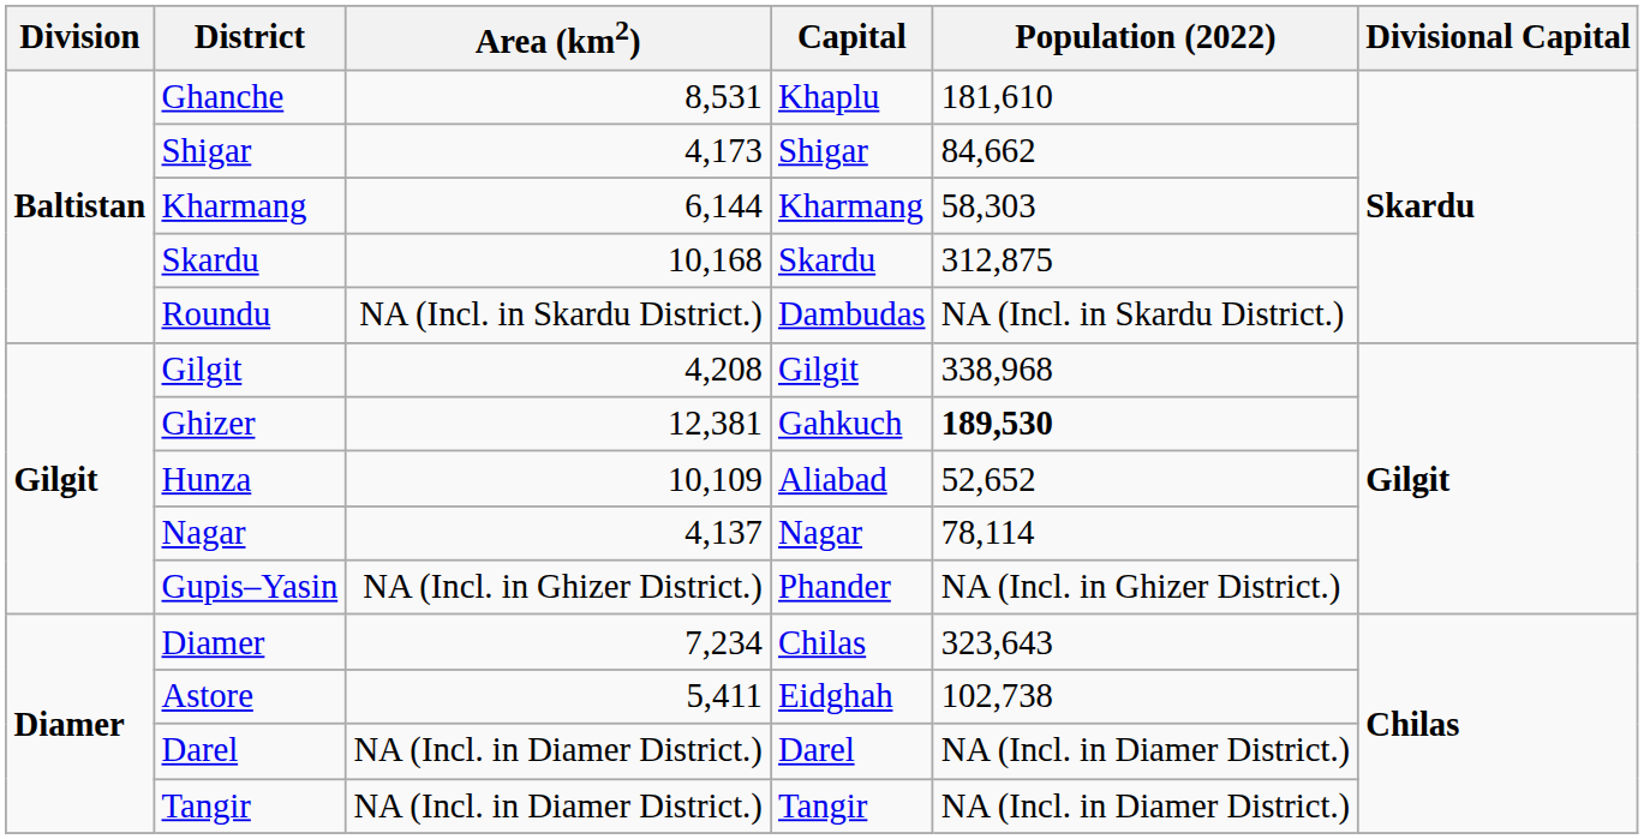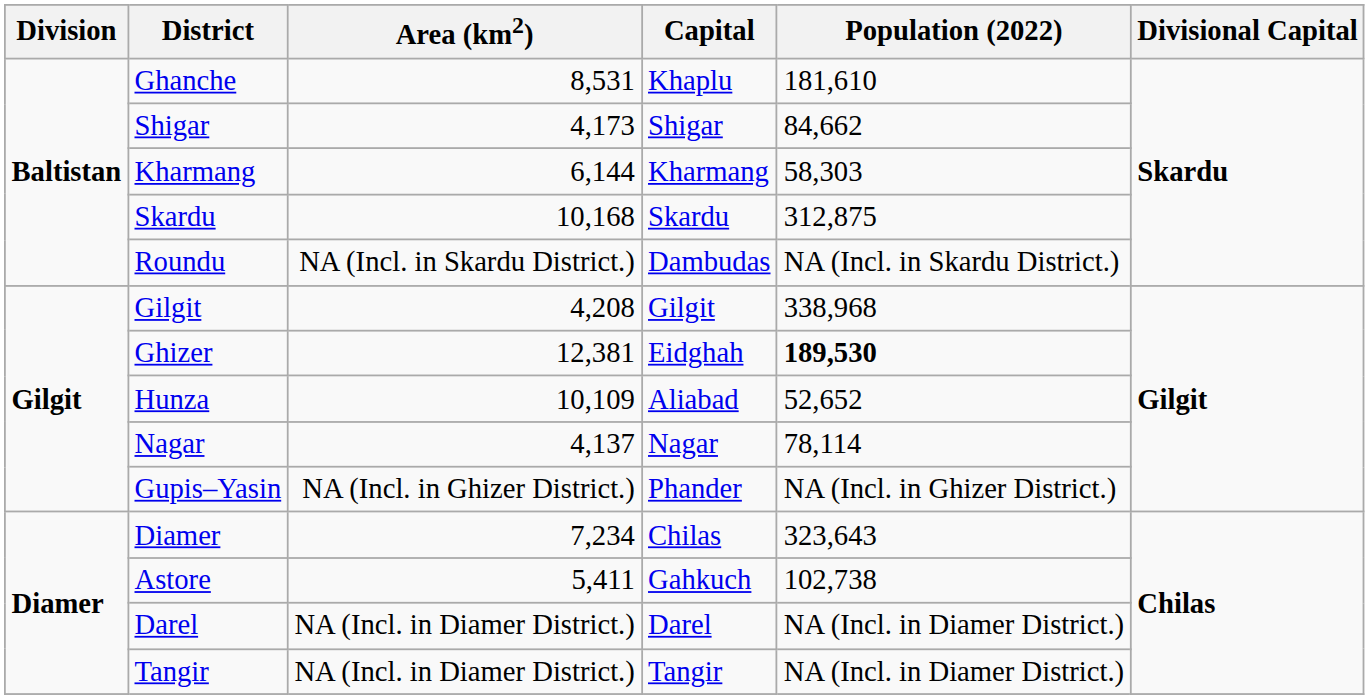Ghizer | Capital: Gahkuch -> Eidghah
Astore | Capital: Eidghah -> Gahkuch
